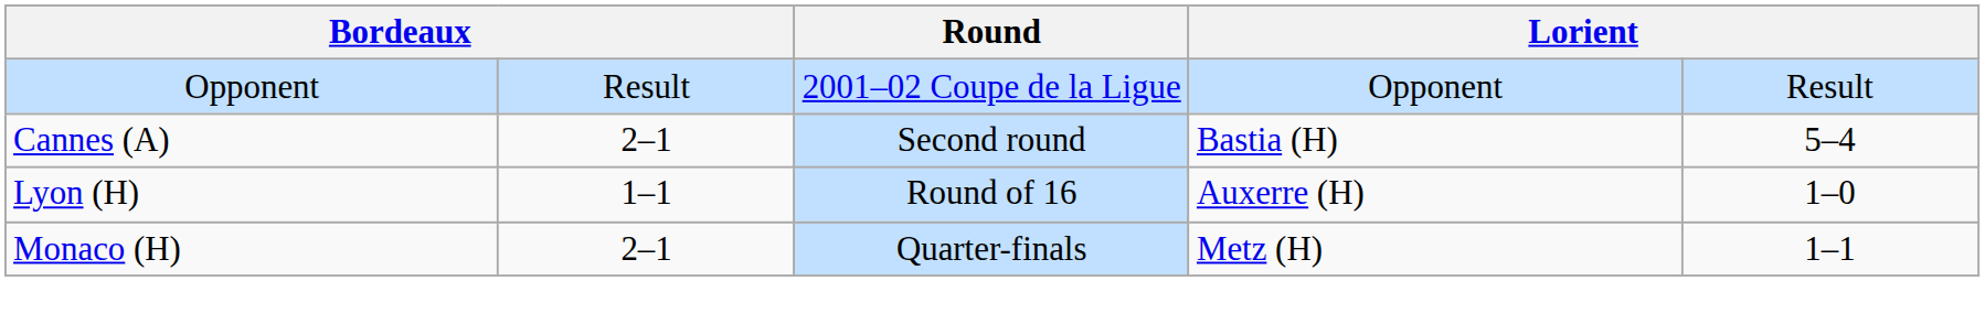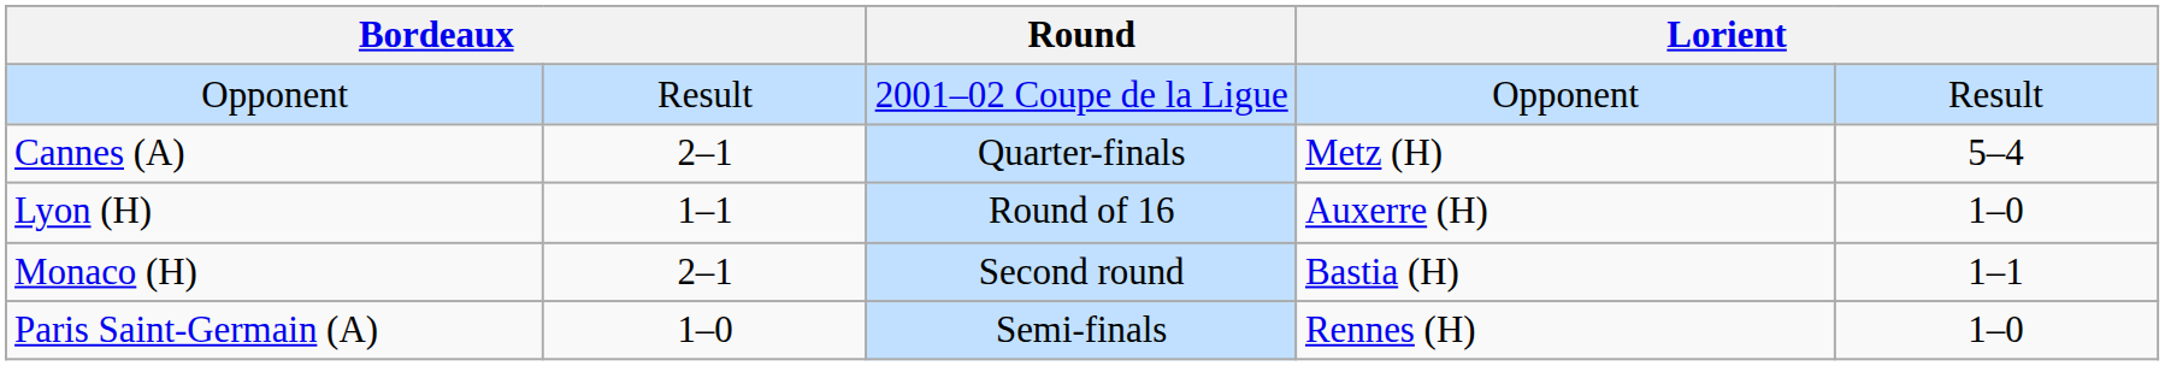Cannes (A) | Round: Second round -> Quarter-finals
Cannes (A) | column 4: Bastia (H) -> Metz (H)
Monaco (H) | Round: Quarter-finals -> Second round
Monaco (H) | column 4: Metz (H) -> Bastia (H)
+ row: Paris Saint-Germain (A) | 1–0 | Semi-finals | Rennes (H) | 1–0
